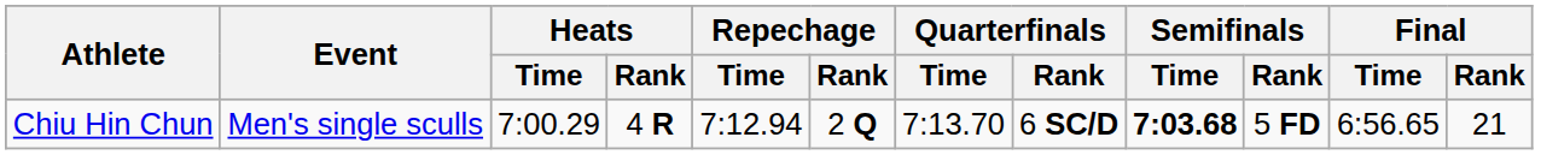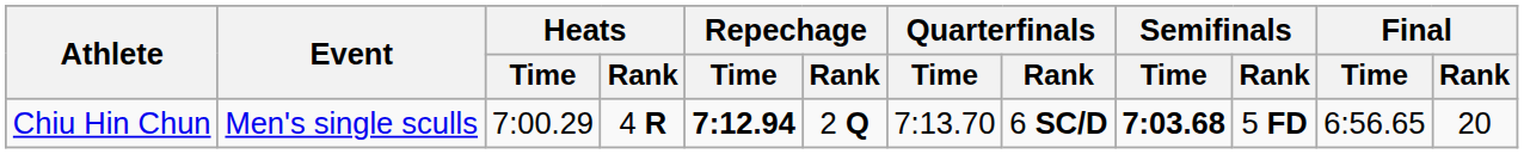Chiu Hin Chun | Repechage / Time: normal -> bold
Chiu Hin Chun | Final / Rank: 21 -> 20
